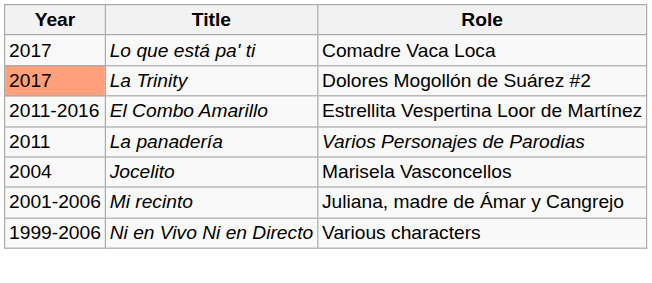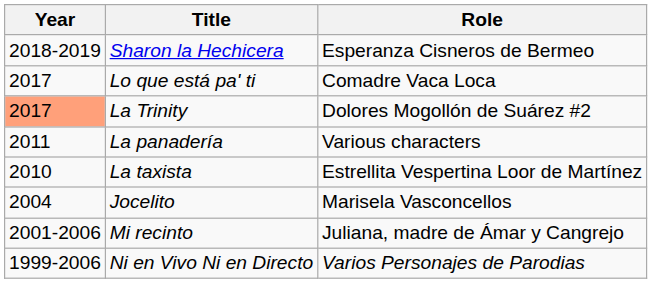+ row: 2018-2019 | Sharon la Hechicera | Esperanza Cisneros de Bermeo
- row: 2011-2016 | El Combo Amarillo | Estrellita Vespertina Loor de Martínez
La panadería | Role: Varios Personajes de Parodias -> Various characters
+ row: 2010 | La taxista | Estrellita Vespertina Loor de Martínez
Ni en Vivo Ni en Directo | Role: Various characters -> Varios Personajes de Parodias
